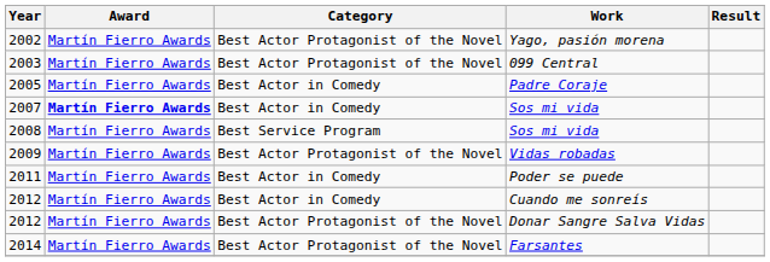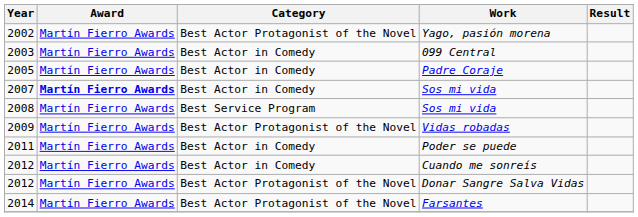099 Central | Category: Best Actor Protagonist of the Novel -> Best Actor in Comedy
